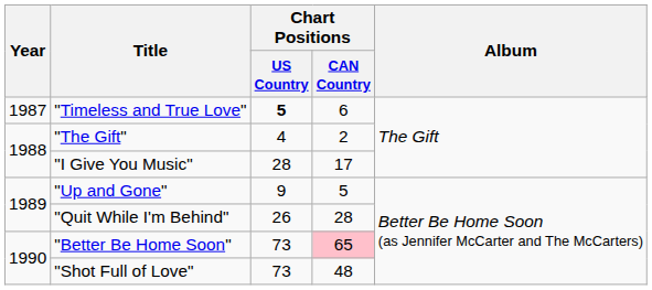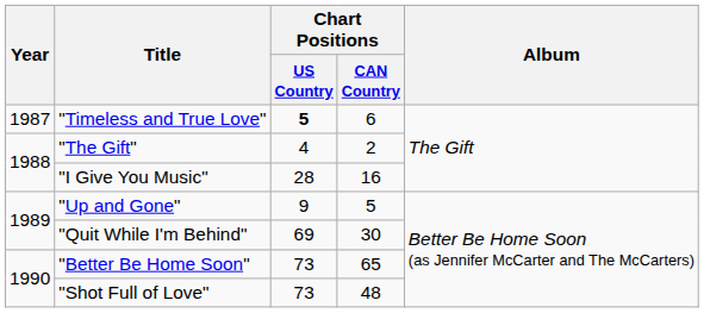"I Give You Music" | Chart Positions / CAN Country: 17 -> 16
"Quit While I'm Behind" | Chart Positions / US Country: 26 -> 69
"Quit While I'm Behind" | Chart Positions / CAN Country: 28 -> 30
"Better Be Home Soon" | Chart Positions / CAN Country: pink background -> no background
